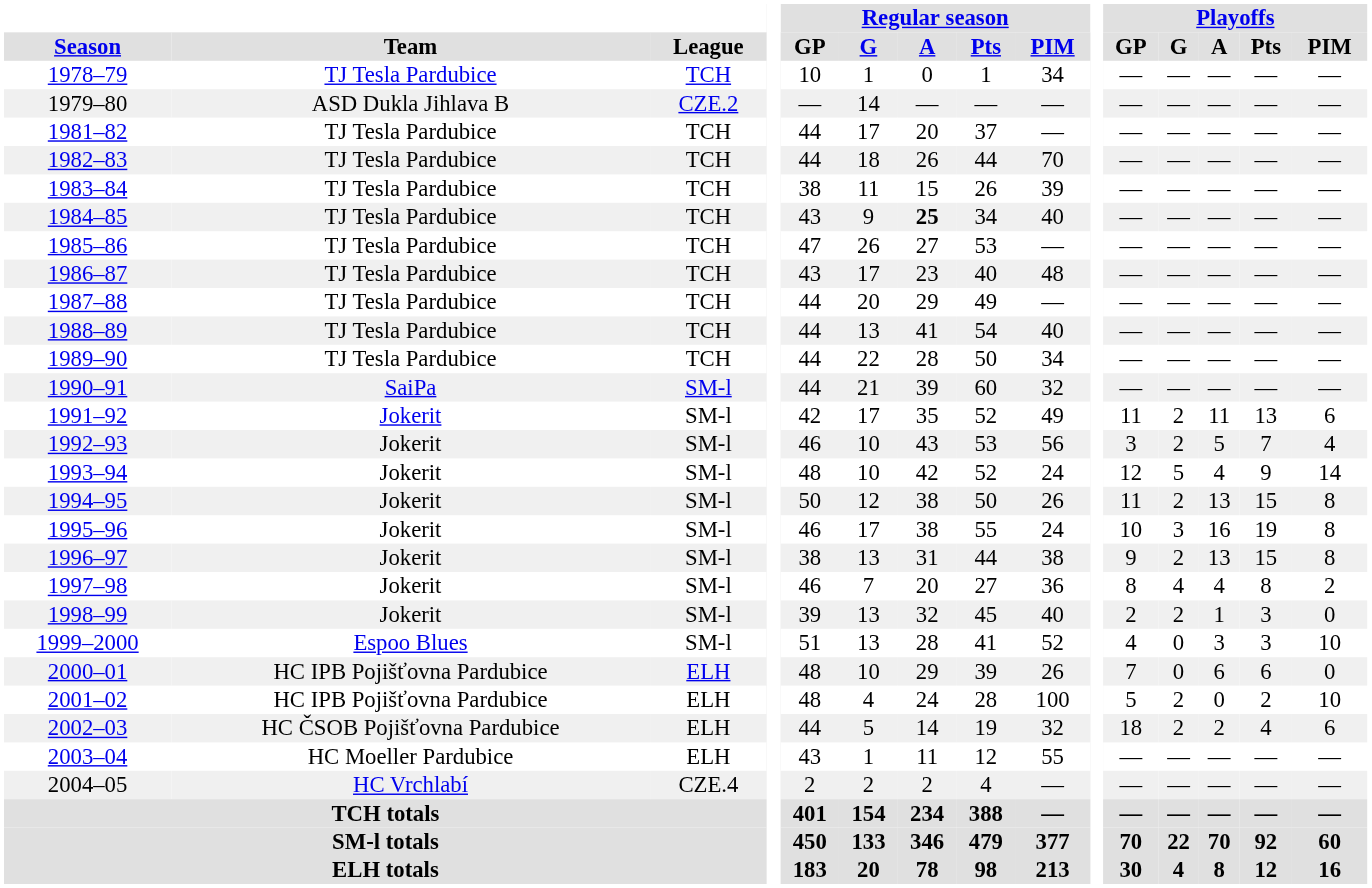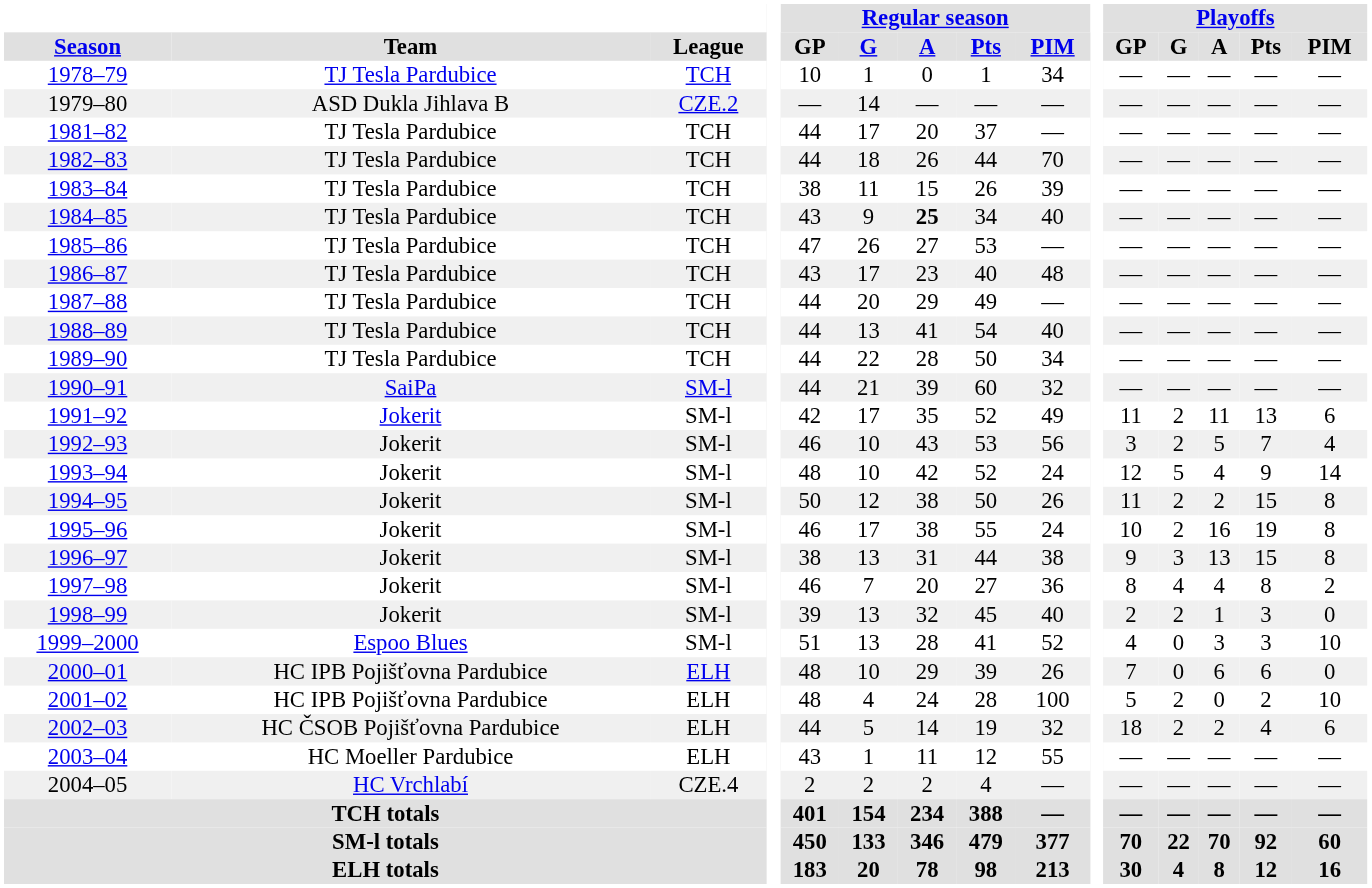1994–95 | Playoffs / A: 13 -> 2
1995–96 | Playoffs / G: 3 -> 2
1996–97 | Playoffs / G: 2 -> 3
